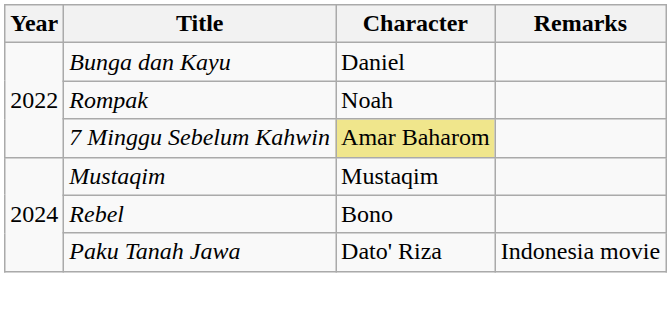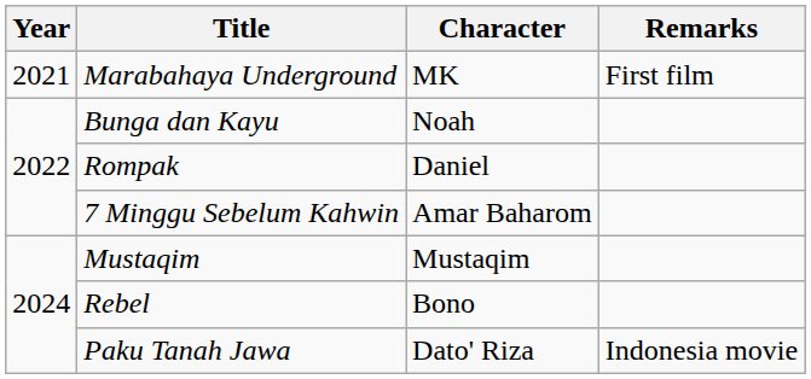+ row: 2021 | Marabahaya Underground | MK | First film
Bunga dan Kayu | Character: Daniel -> Noah
Rompak | Character: Noah -> Daniel
7 Minggu Sebelum Kahwin | Character: khaki background -> no background
